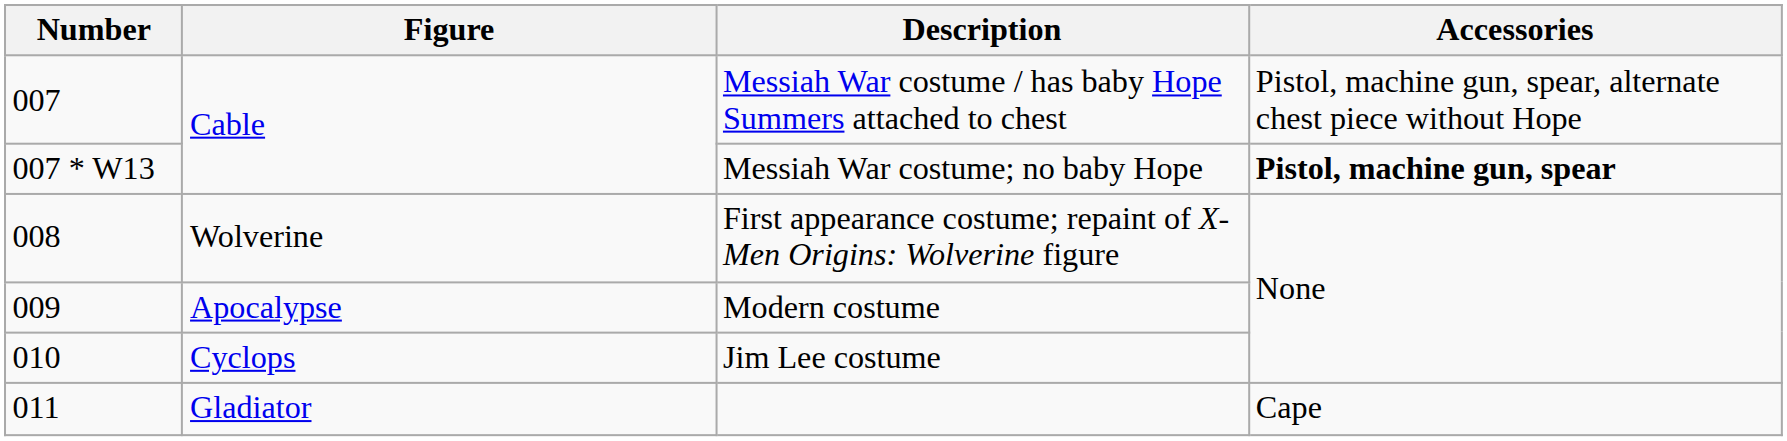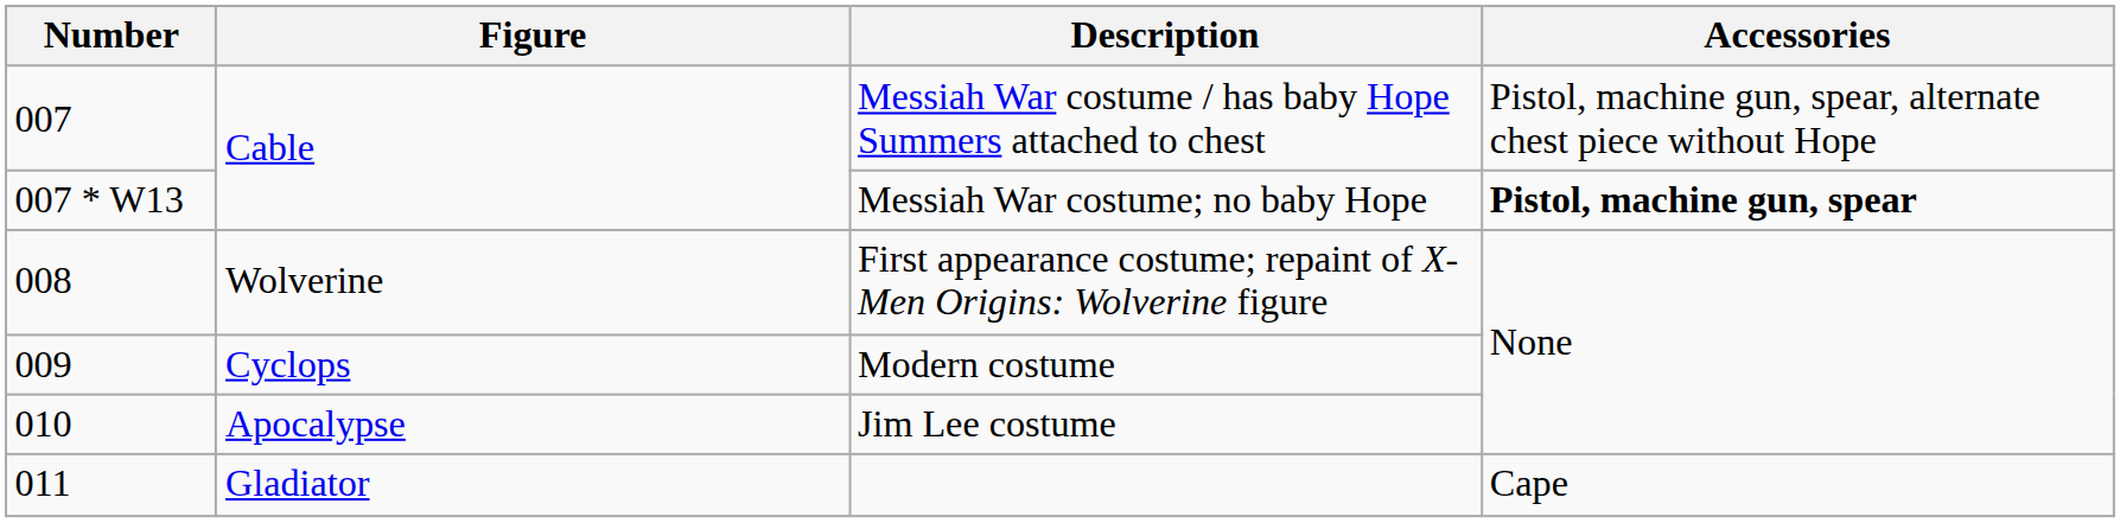Modern costume | Figure: Apocalypse -> Cyclops
Jim Lee costume | Figure: Cyclops -> Apocalypse
